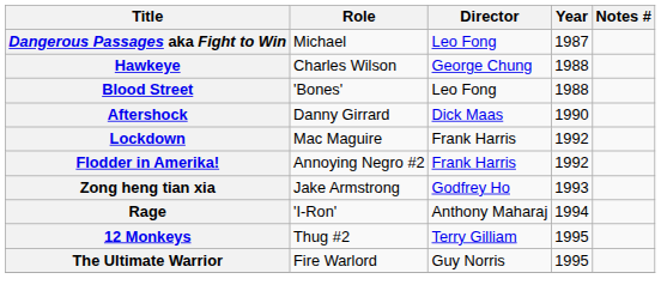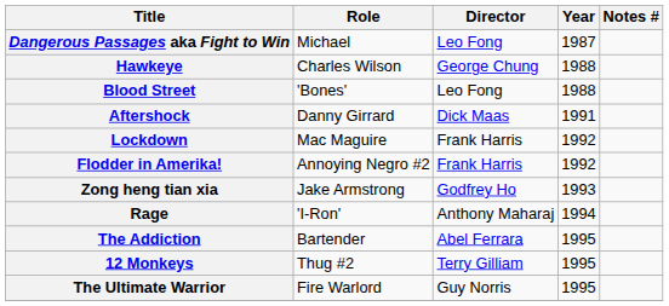Aftershock | Year: 1990 -> 1991
+ row: The Addiction | Bartender | Abel Ferrara | 1995
